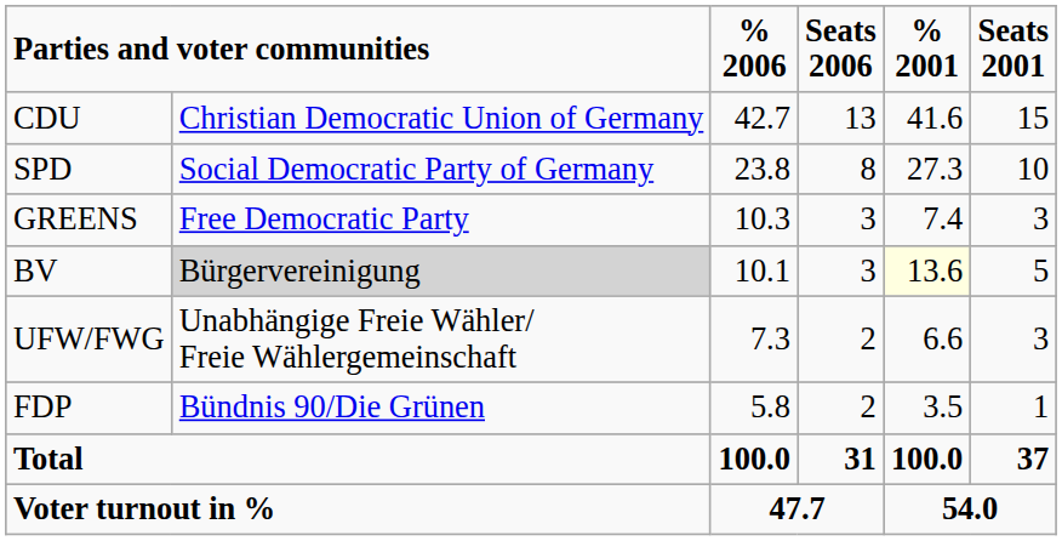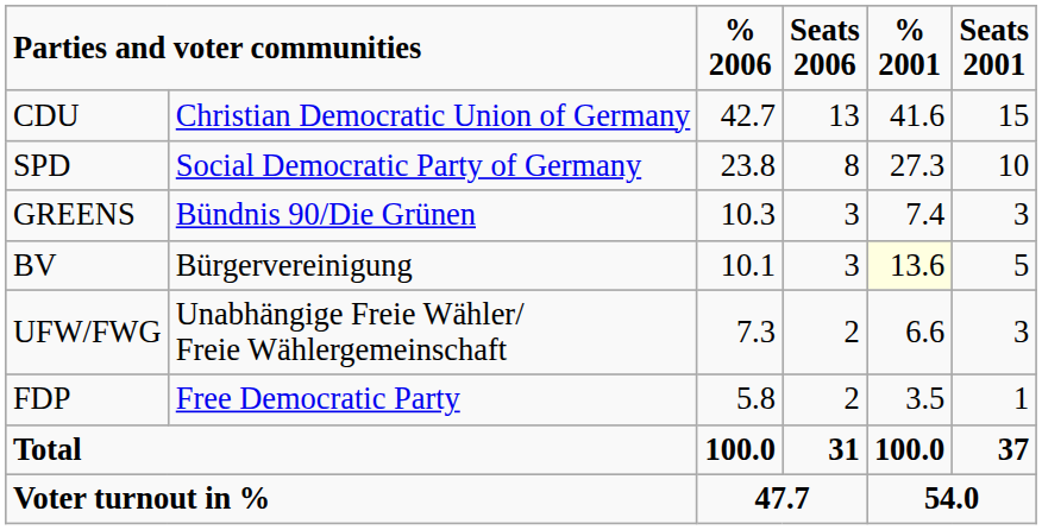GREENS | column 2: Free Democratic Party -> Bündnis 90/Die Grünen
BV | column 2: lightgrey background -> no background
FDP | column 2: Bündnis 90/Die Grünen -> Free Democratic Party
